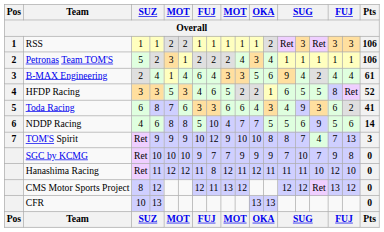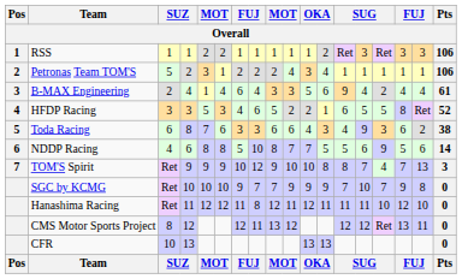Toda Racing | Pts: 41 -> 38
NDDP Racing | column 9: 4 -> 8
CMS Motor Sports Project | column 17: 12 -> 11
